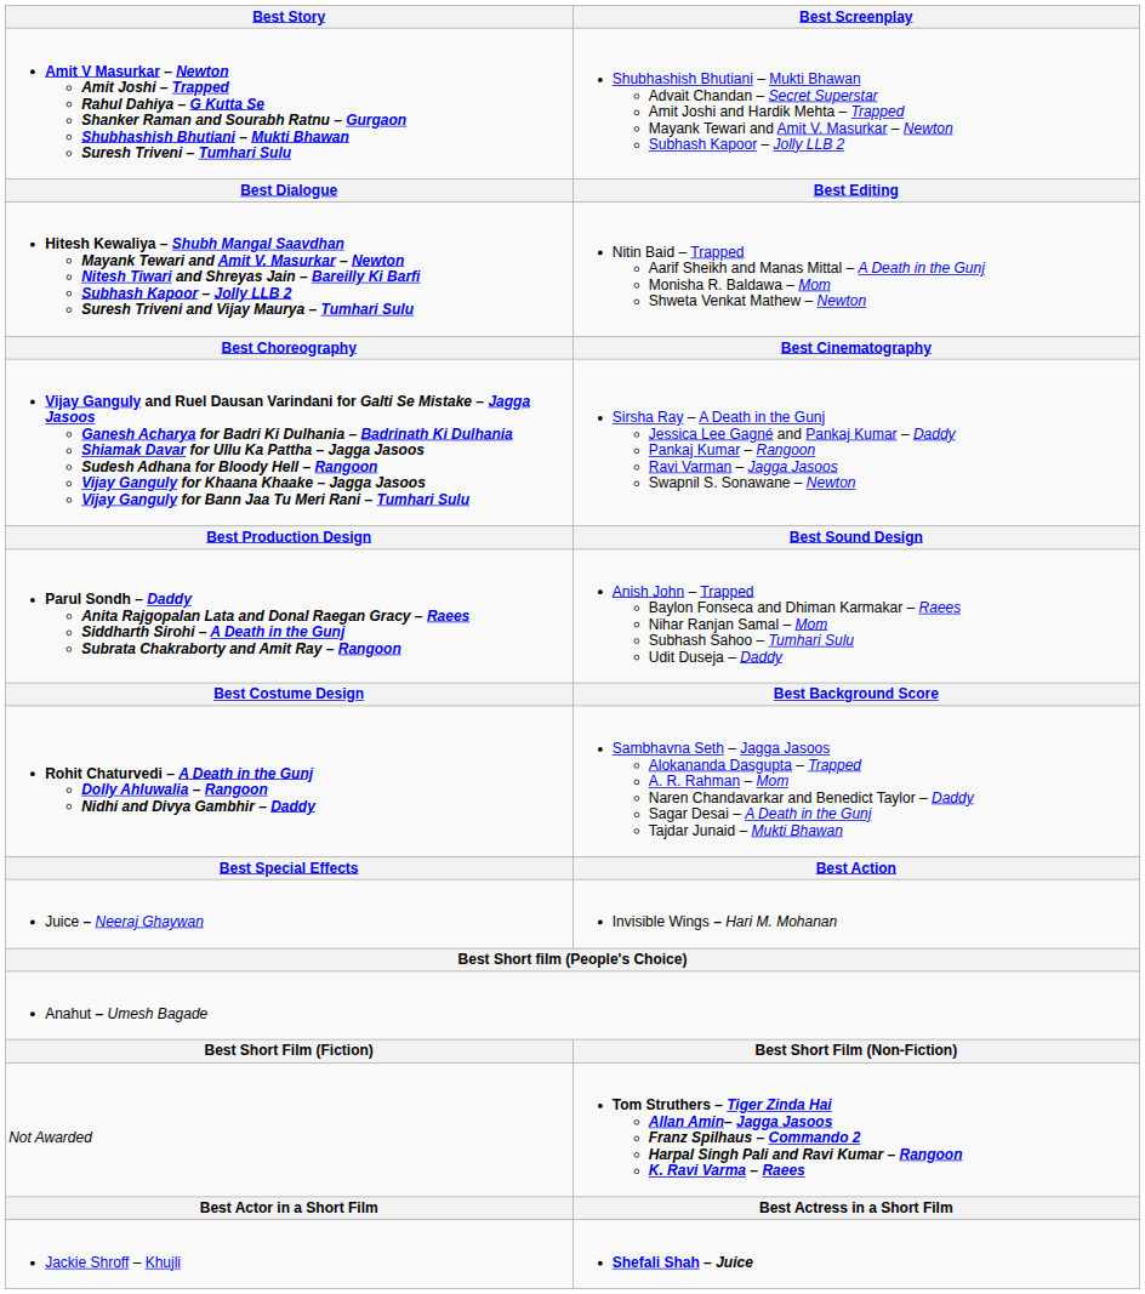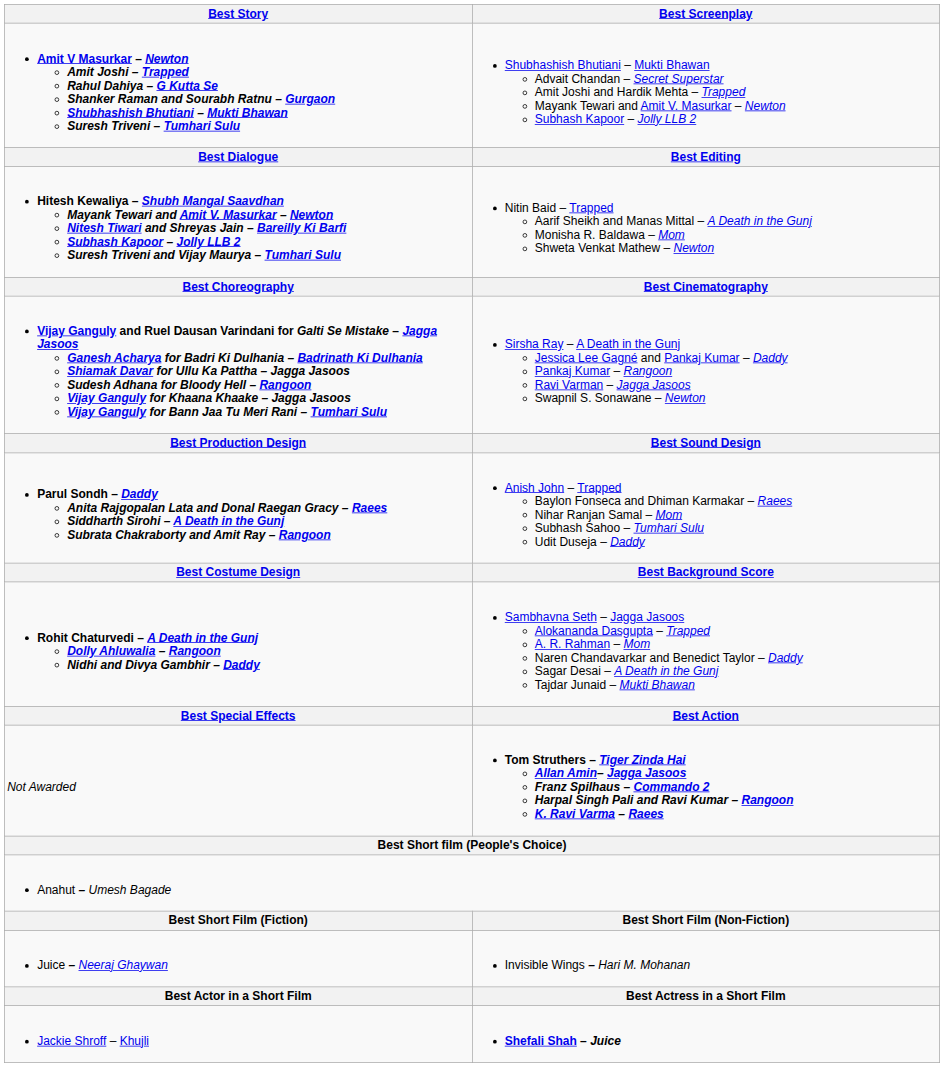rows swapped: Not Awarded <-> Juice – Neeraj Ghaywan
